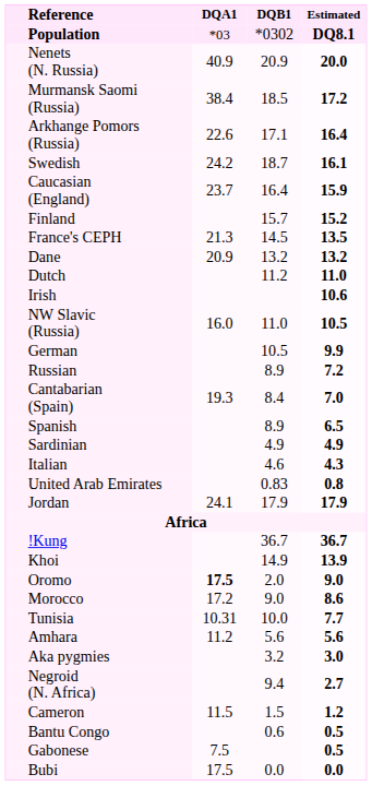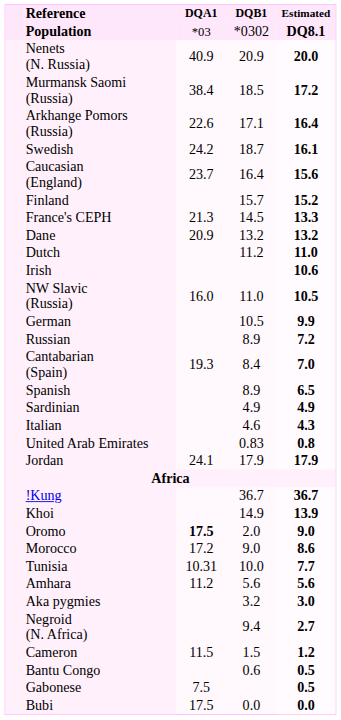Caucasian (England) | Estimated: 15.9 -> 15.6
France's CEPH | Estimated: 13.5 -> 13.3
